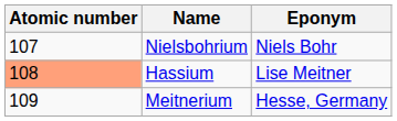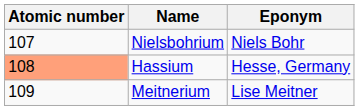Hassium | Eponym: Lise Meitner -> Hesse, Germany
Meitnerium | Eponym: Hesse, Germany -> Lise Meitner
